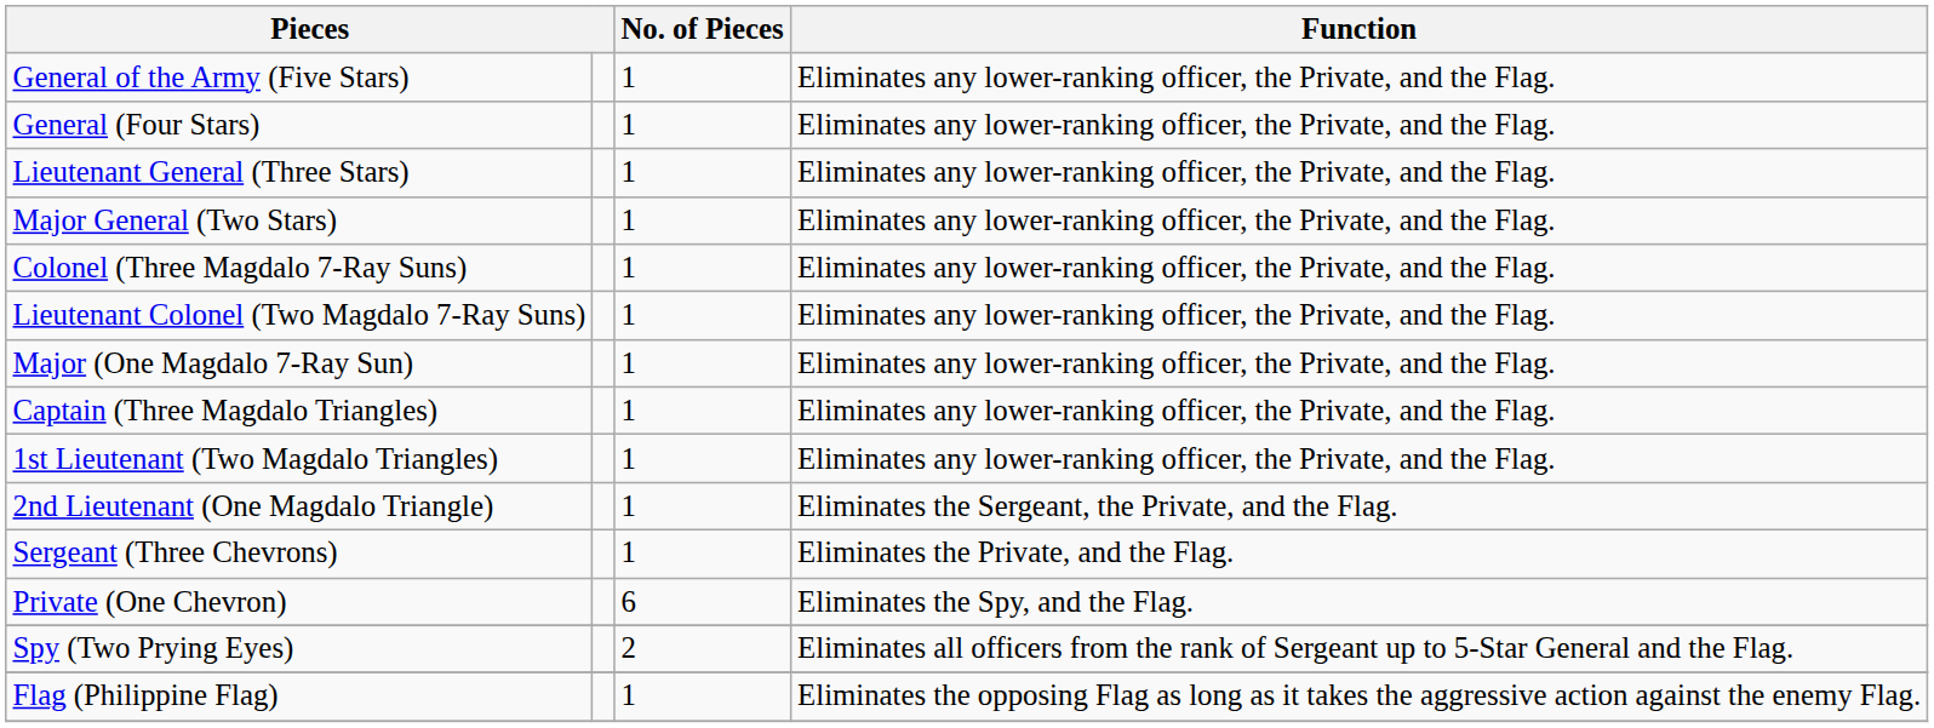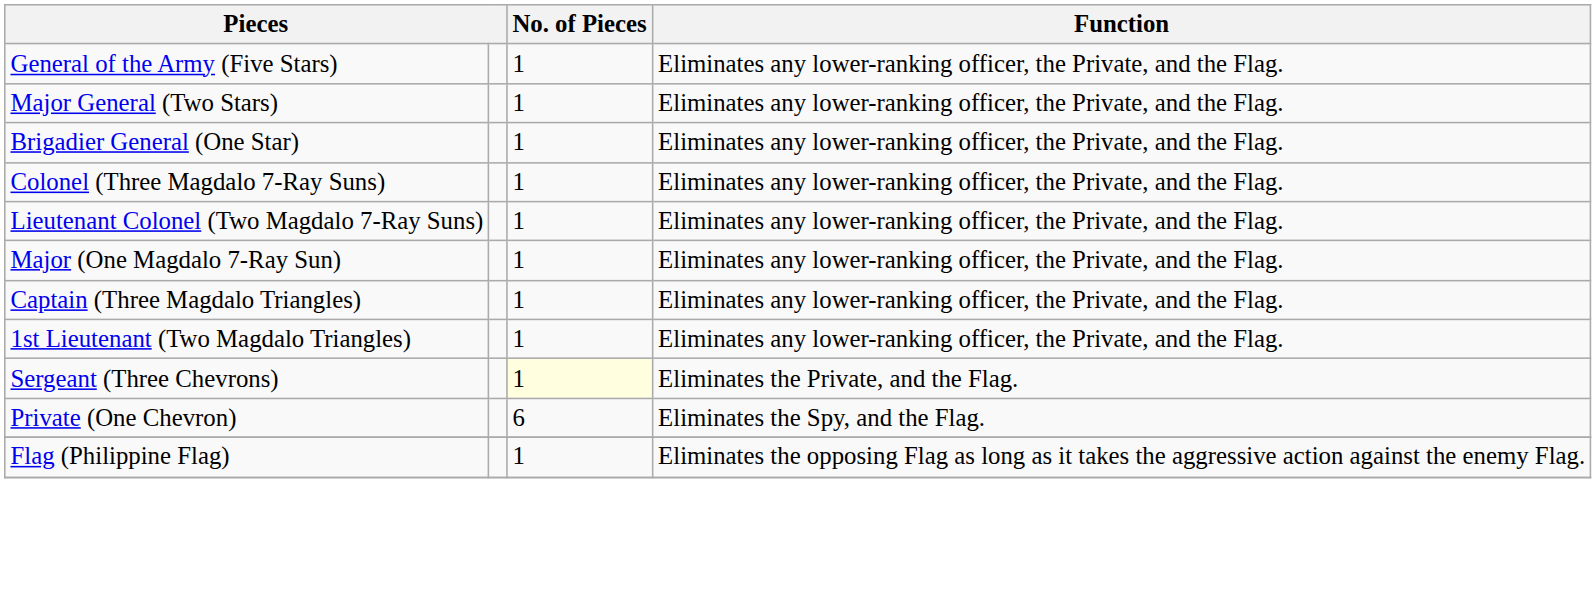- row: General (Four Stars) | 1 | Eliminates any lower-ranking officer, the Private, and the Flag.
- row: Lieutenant General (Three Stars) | 1 | Eliminates any lower-ranking officer, the Private, and the Flag.
+ row: Brigadier General (One Star) | 1 | Eliminates any lower-ranking officer, the Private, and the Flag.
- row: 2nd Lieutenant (One Magdalo Triangle) | 1 | Eliminates the Sergeant, the Private, and the Flag.
Sergeant (Three Chevrons) | No. of Pieces: no background -> lightyellow background
- row: Spy (Two Prying Eyes) | 2 | Eliminates all officers from the rank of Sergeant up to 5-Star General and the Flag.
